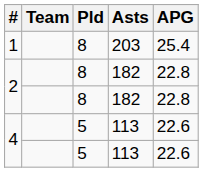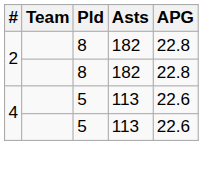- row: 1 | 8 | 203 | 25.4
